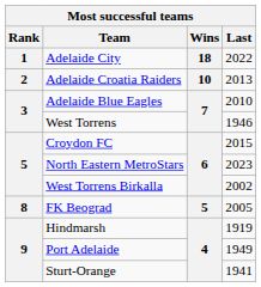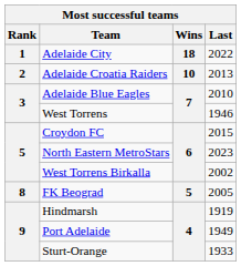Sturt-Orange | Last: 1941 -> 1933
